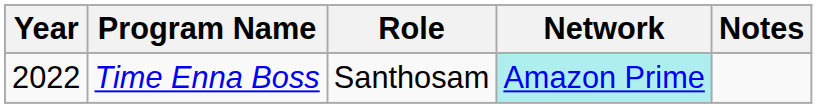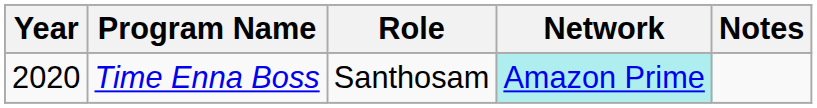Time Enna Boss | Year: 2022 -> 2020
